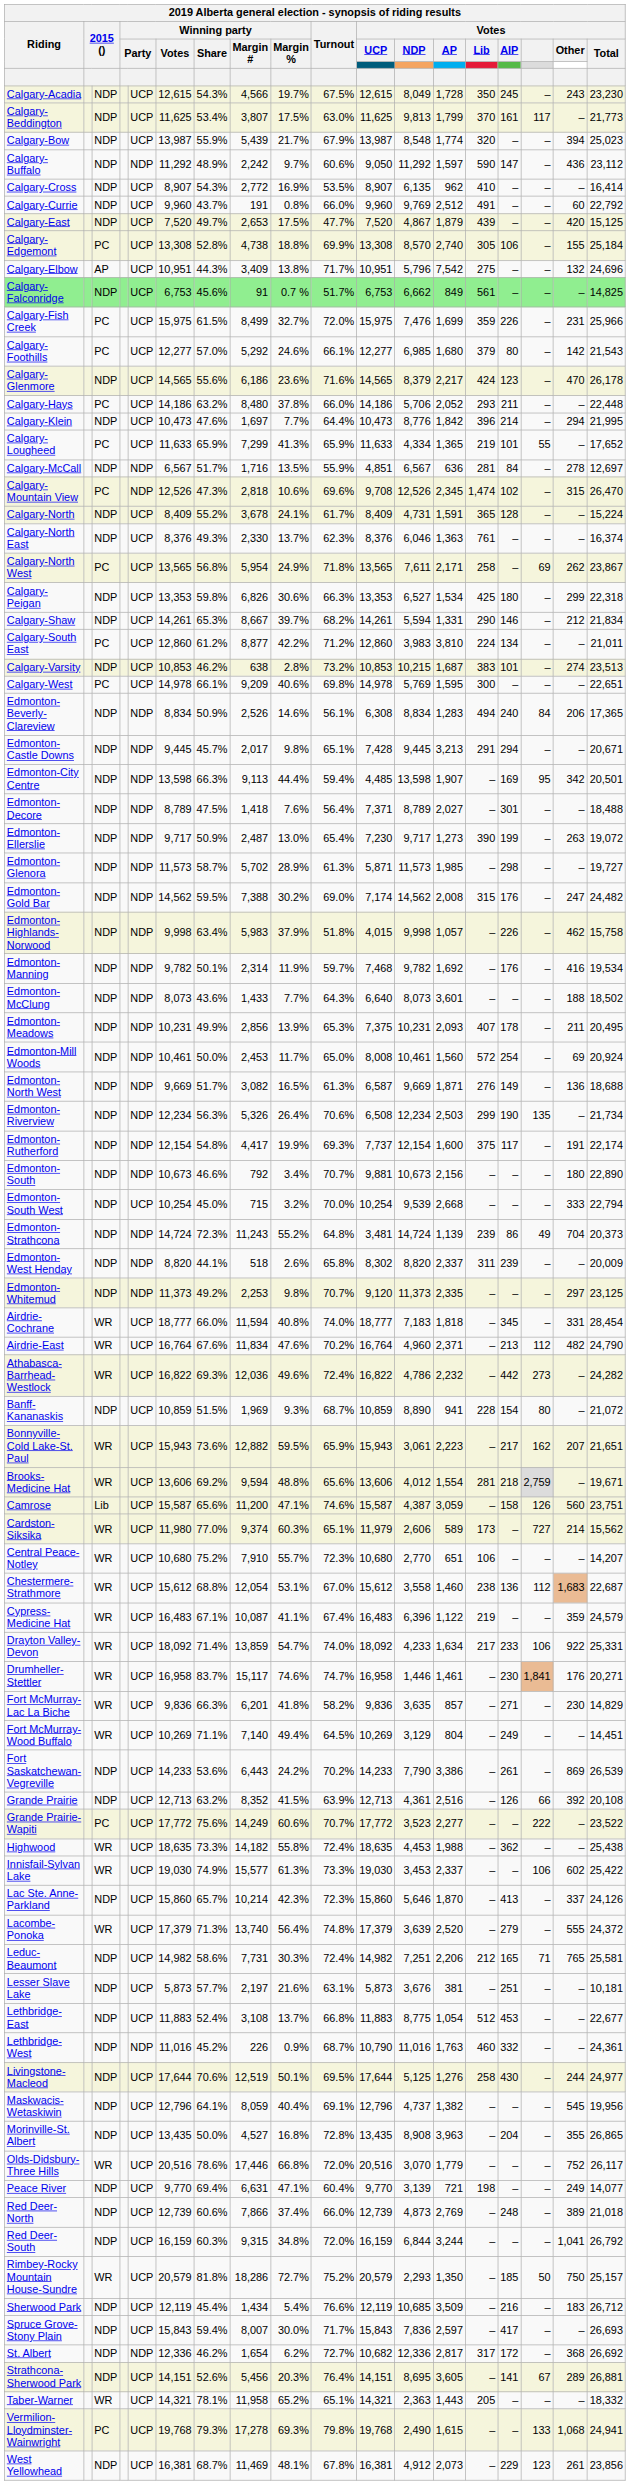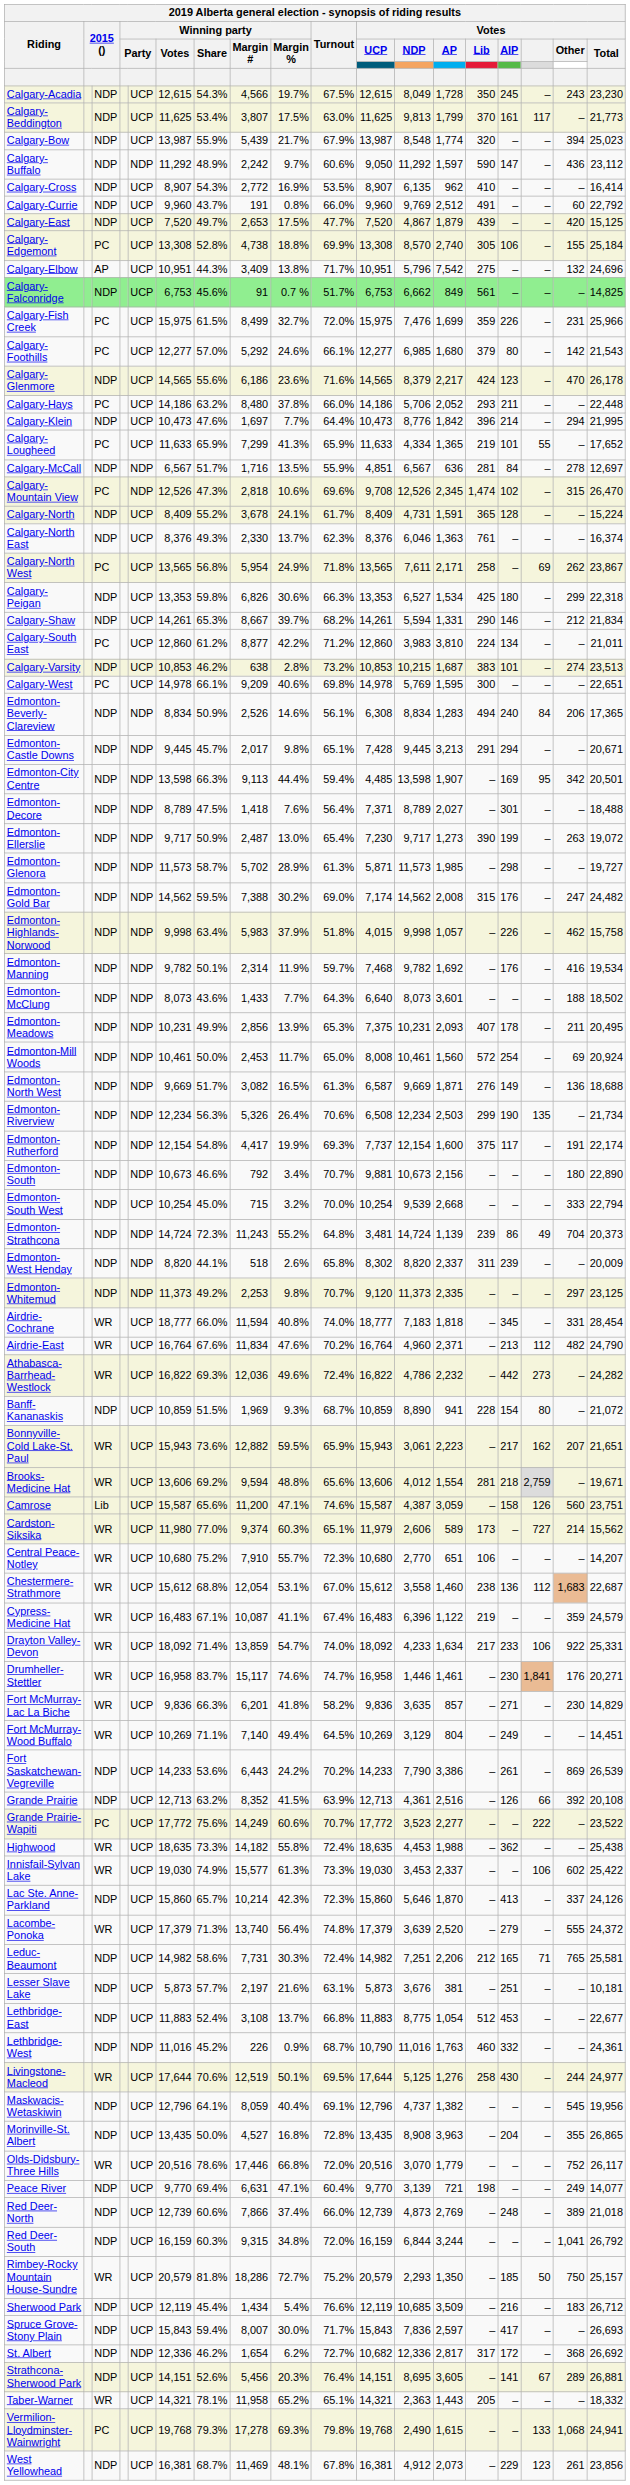Livingstone-Macleod | column 3: NDP -> WR
